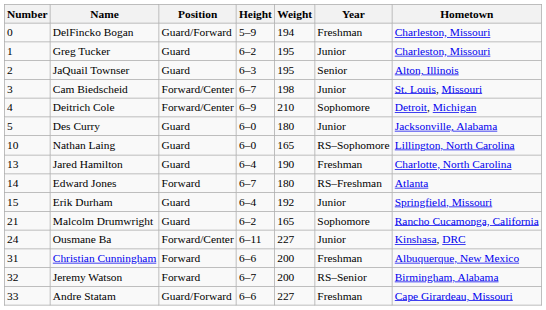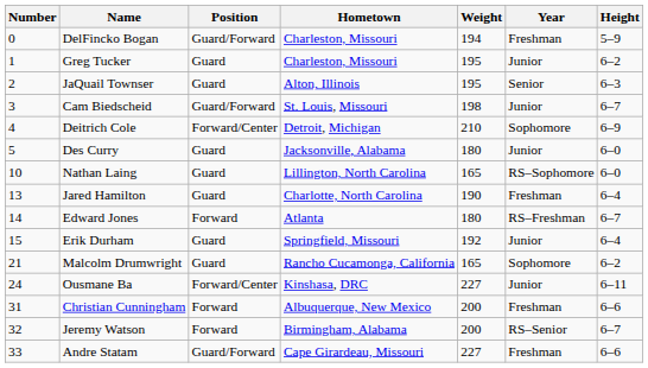columns swapped: Height <-> Hometown
Cam Biedscheid | Position: Forward/Center -> Guard/Forward
